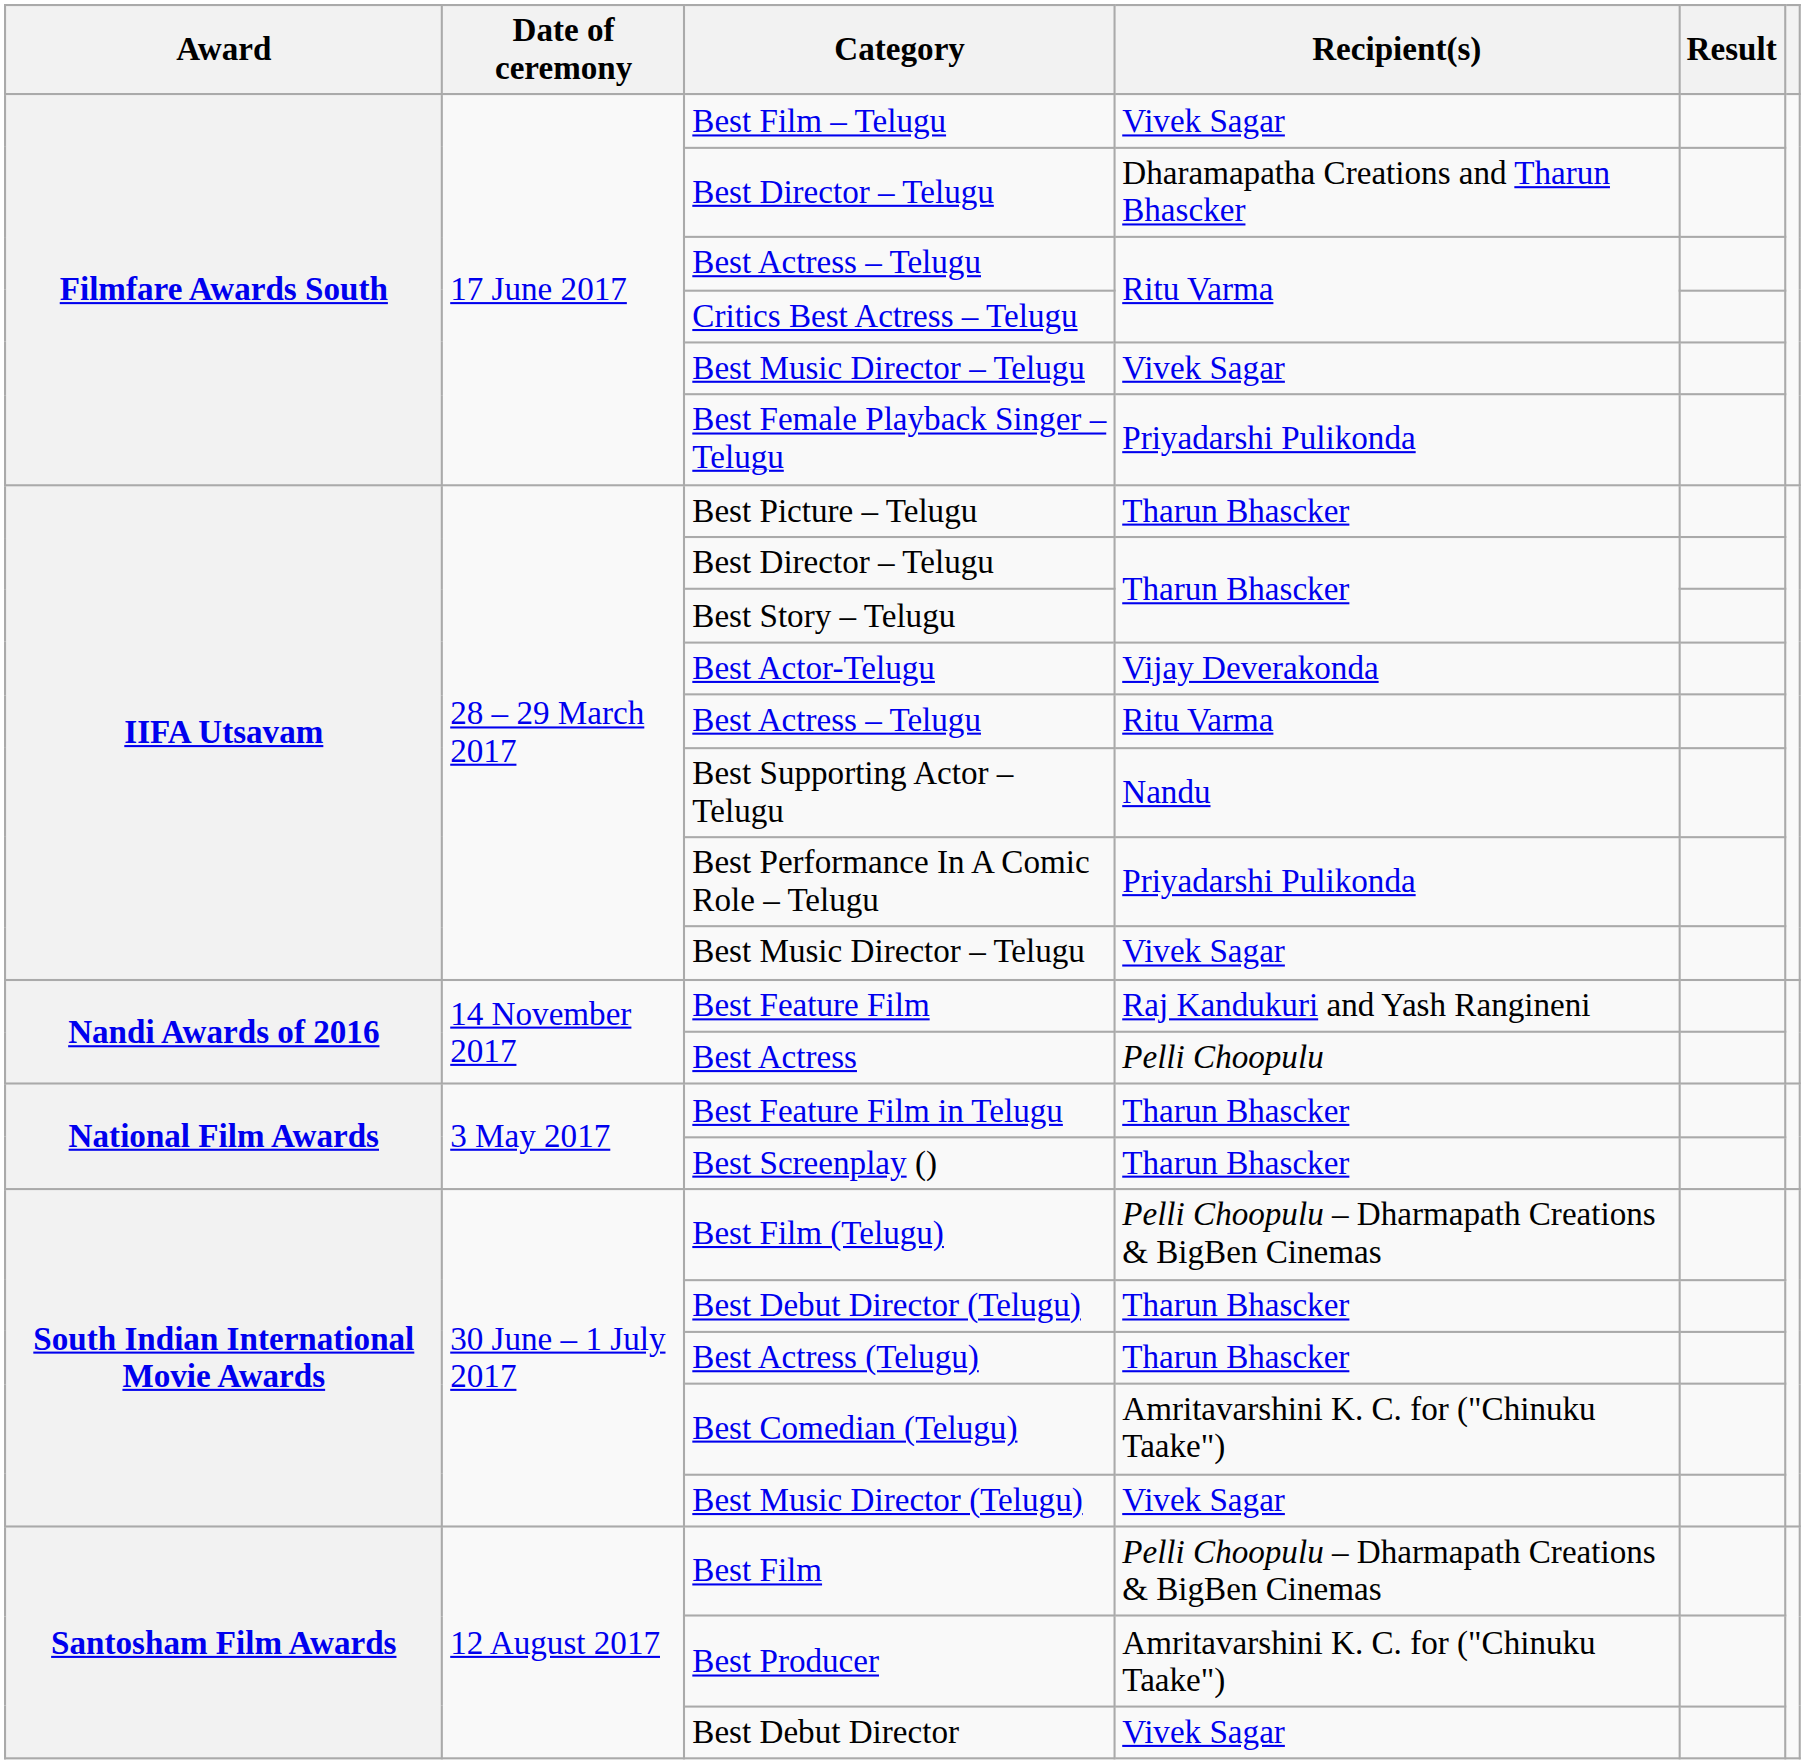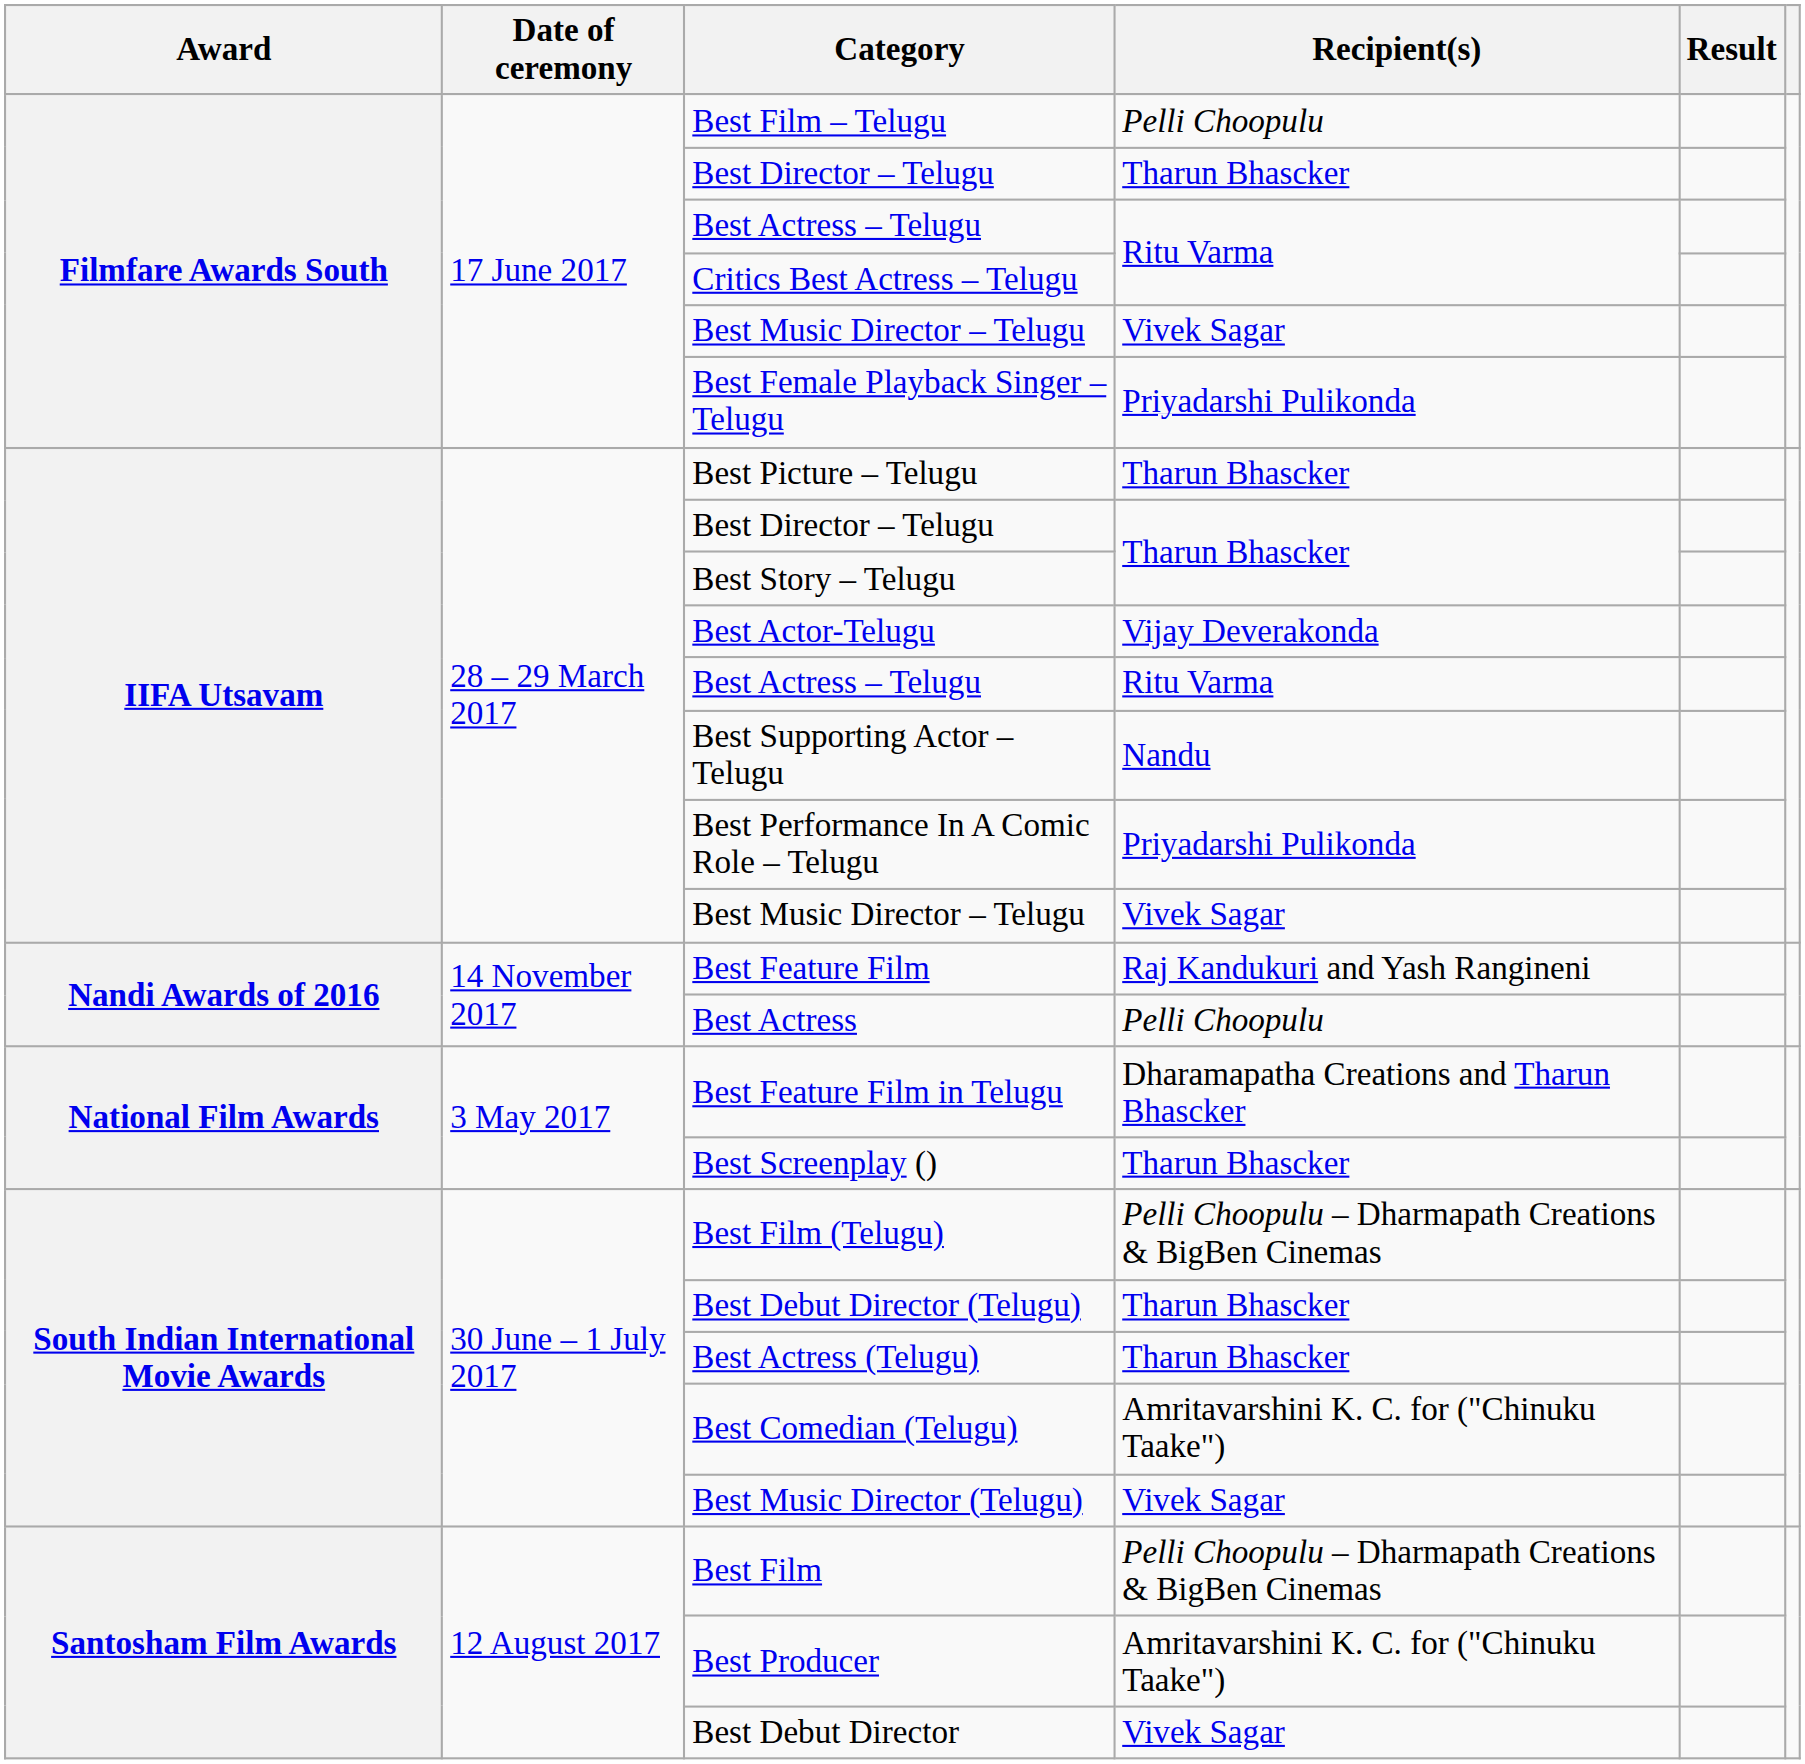Best Film – Telugu | Recipient(s): Vivek Sagar -> Pelli Choopulu
Filmfare Awards South / Best Director – Telugu | Recipient(s): Dharamapatha Creations and Tharun Bhascker -> Tharun Bhascker
Best Feature Film in Telugu | Recipient(s): Tharun Bhascker -> Dharamapatha Creations and Tharun Bhascker
